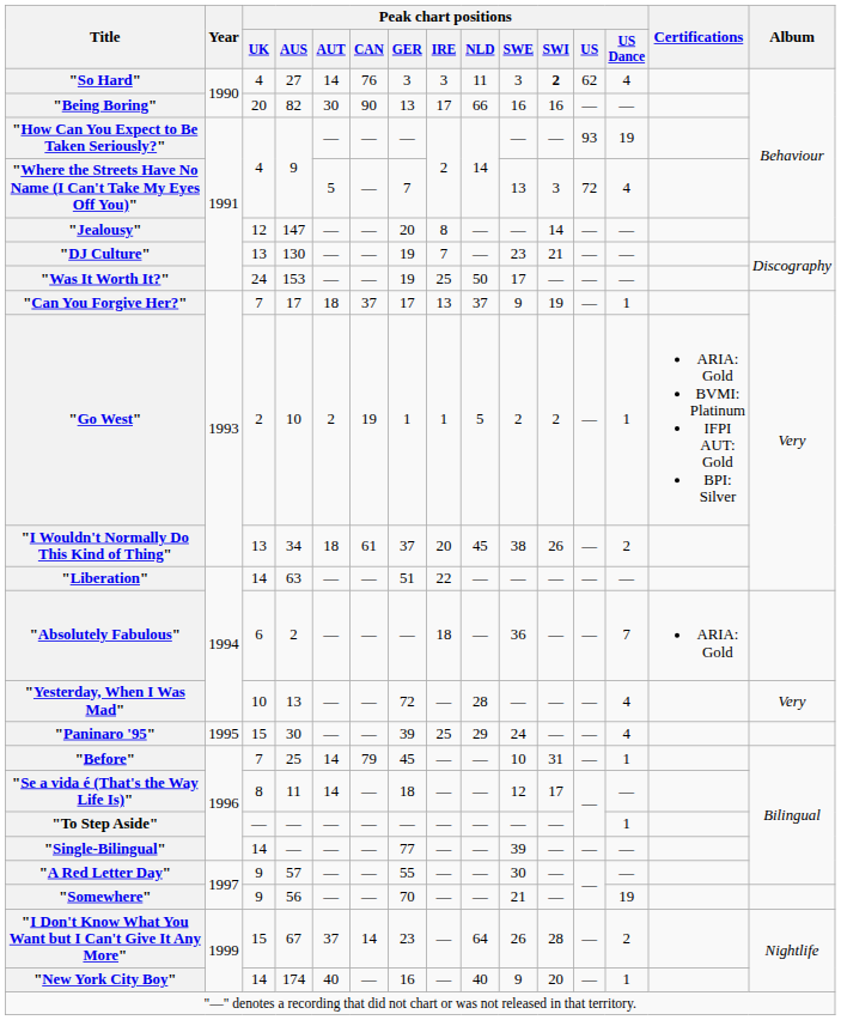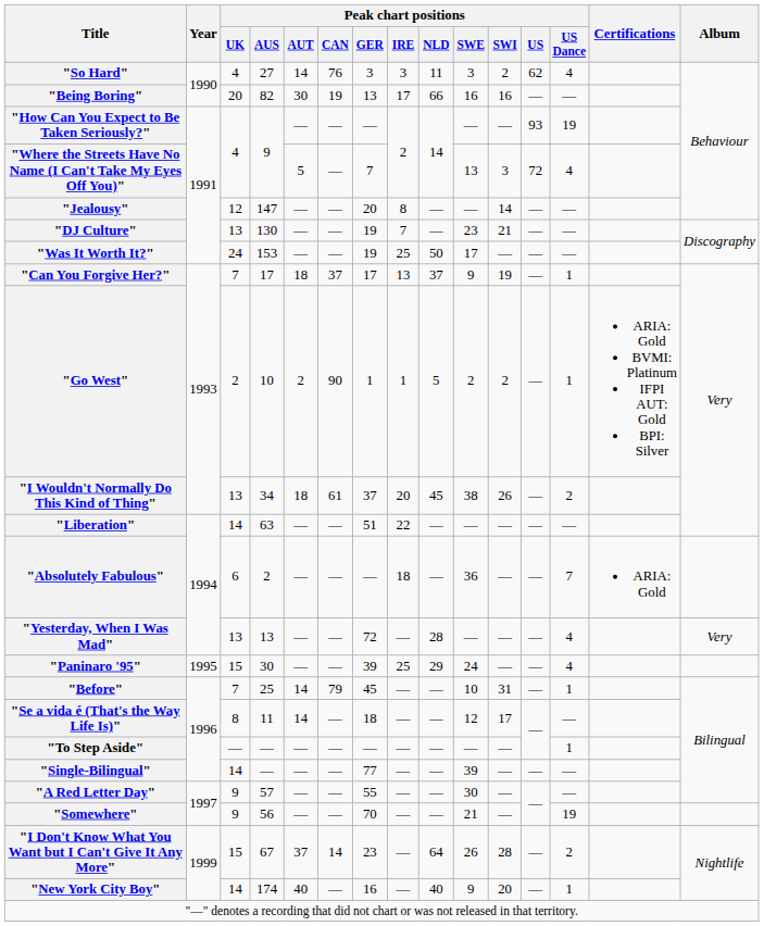"So Hard" | Peak chart positions / SWI: bold -> normal
"Being Boring" | Peak chart positions / CAN: 90 -> 19
"Go West" | Peak chart positions / CAN: 19 -> 90
"Yesterday, When I Was Mad" | Peak chart positions / UK: 10 -> 13
